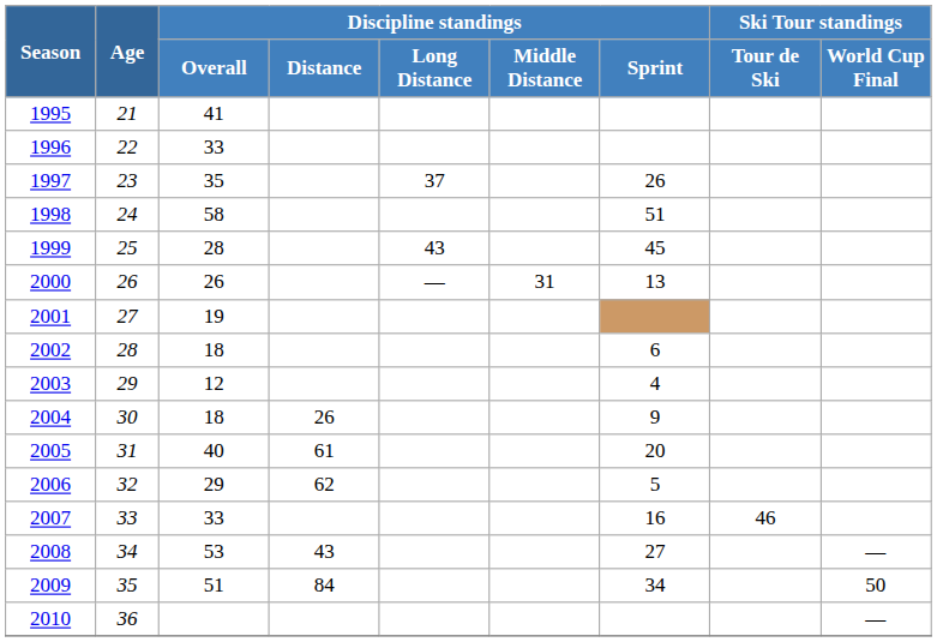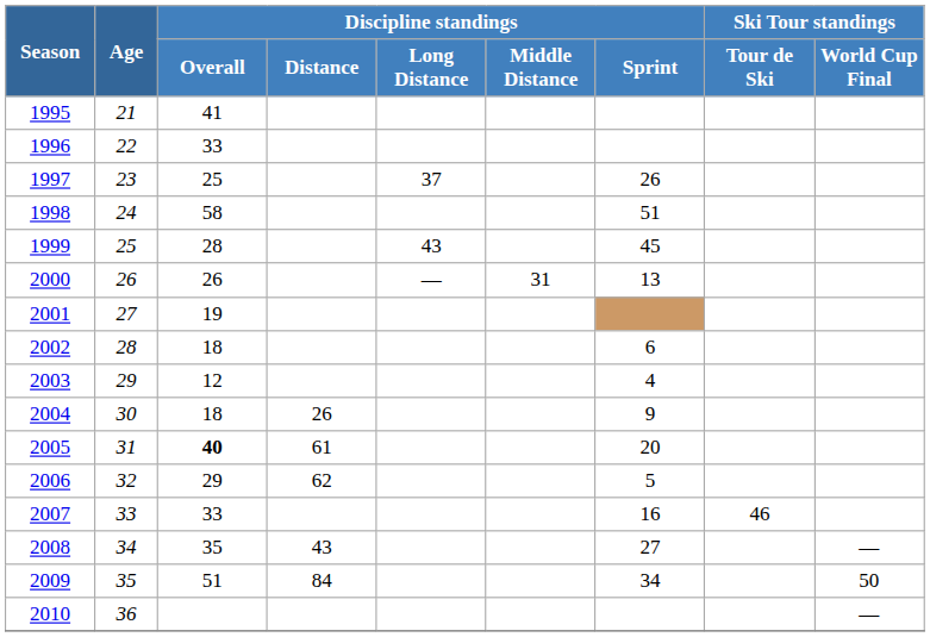1997 | Discipline standings / Overall: 35 -> 25
2005 | Discipline standings / Overall: normal -> bold
2008 | Discipline standings / Overall: 53 -> 35
